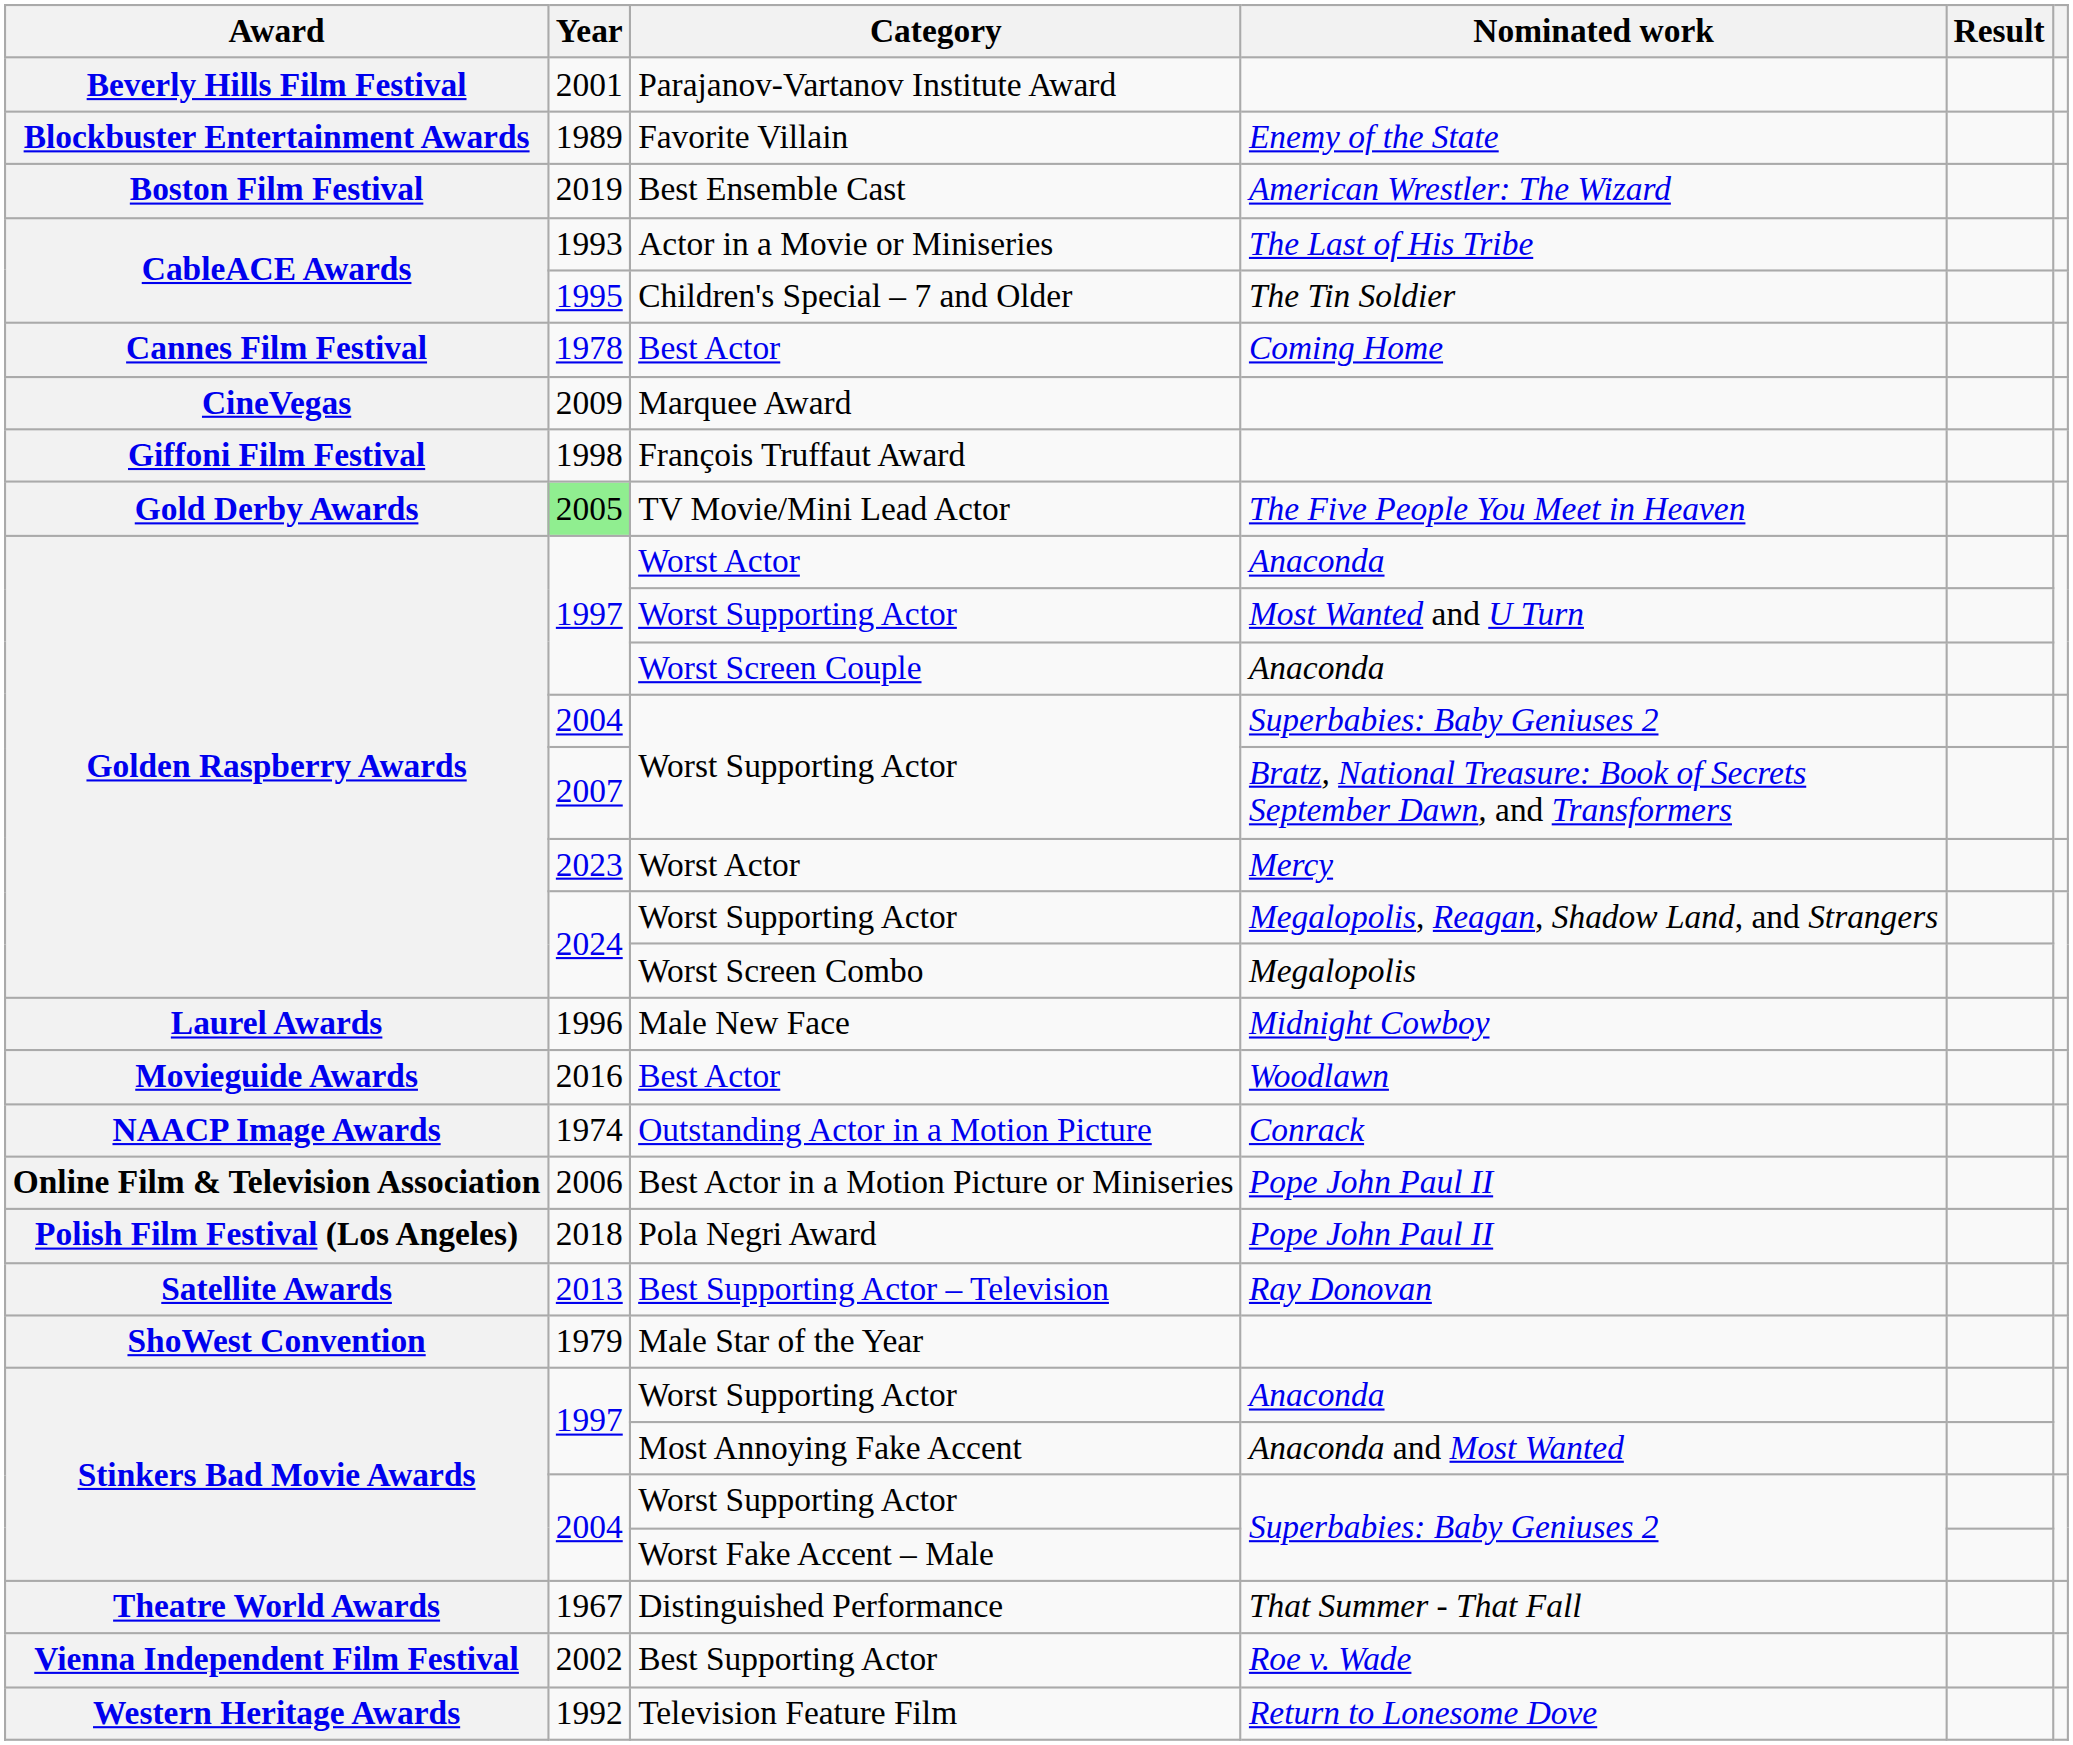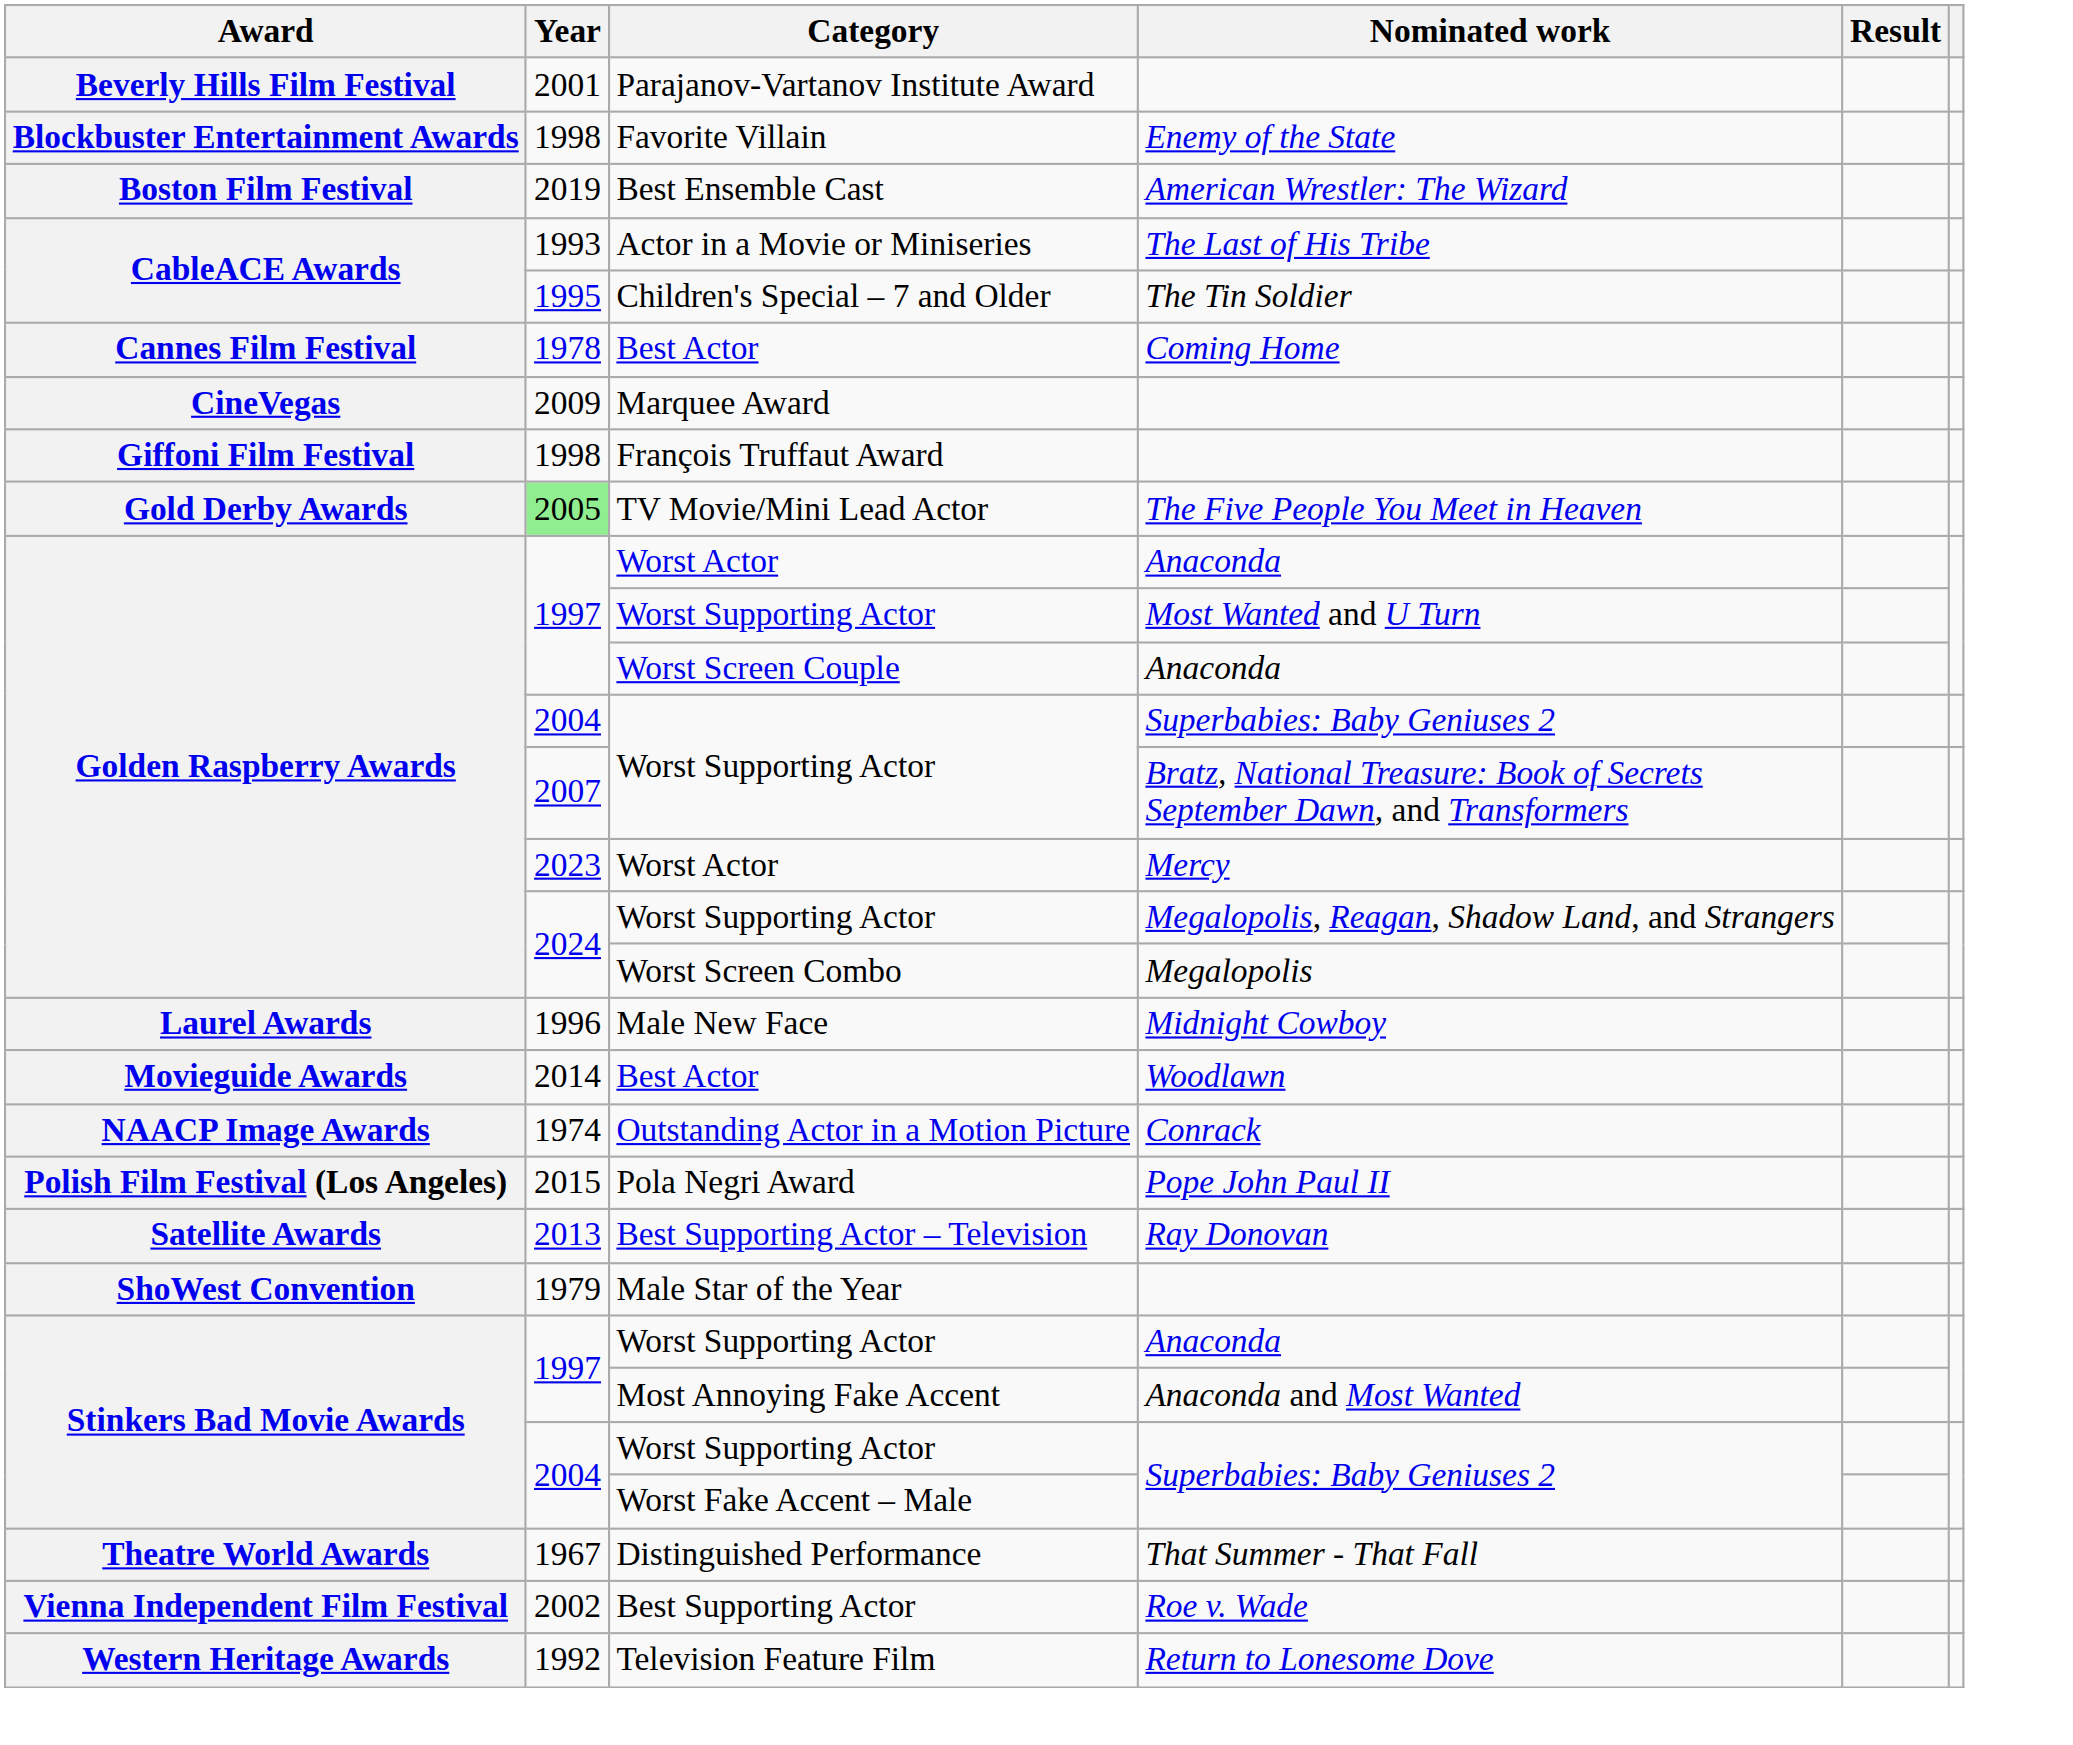Favorite Villain | Year: 1989 -> 1998
Best Actor / Woodlawn | Year: 2016 -> 2014
- row: Online Film & Television Association | 2006 | Best Actor in a Motion Picture or Miniseries | Pope John Paul II
Pola Negri Award | Year: 2018 -> 2015
